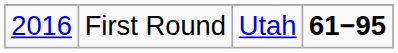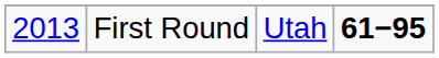First Round | column 1: 2016 -> 2013
